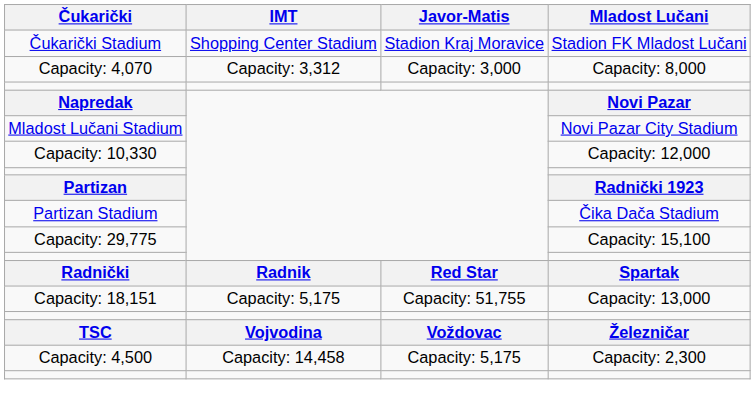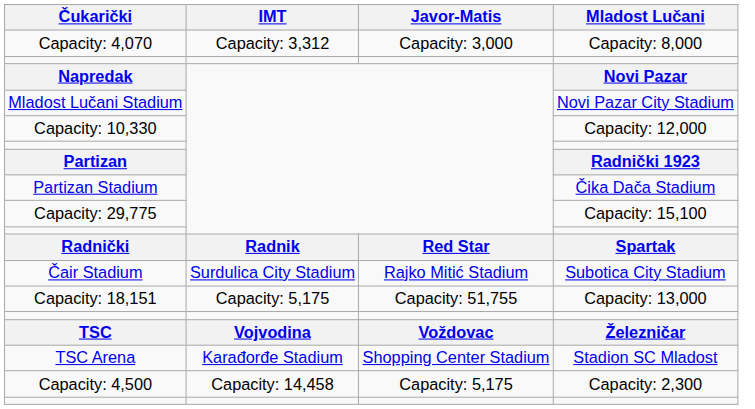- row: Čukarički Stadium | Shopping Center Stadium | Stadion Kraj Moravice | Stadion FK Mladost Lučani
+ row: Čair Stadium | Surdulica City Stadium | Rajko Mitić Stadium | Subotica City Stadium
+ row: TSC Arena | Karađorđe Stadium | Shopping Center Stadium | Stadion SC Mladost
